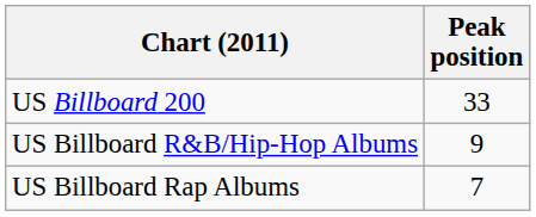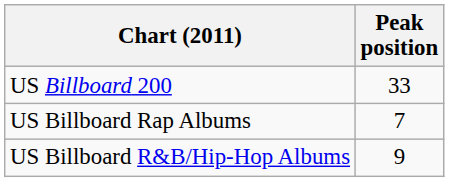rows swapped: US Billboard R&B/Hip-Hop Albums <-> US Billboard Rap Albums
